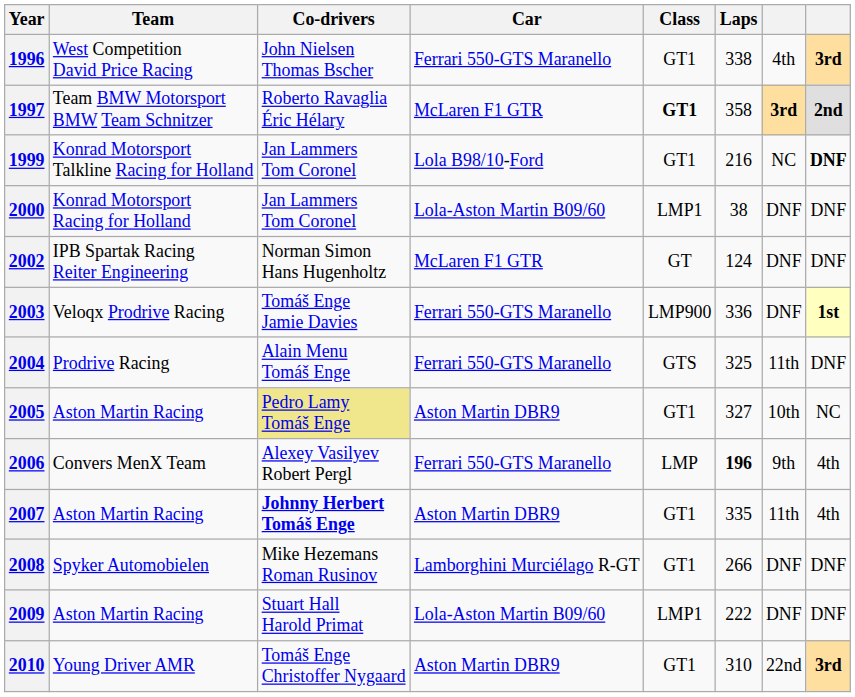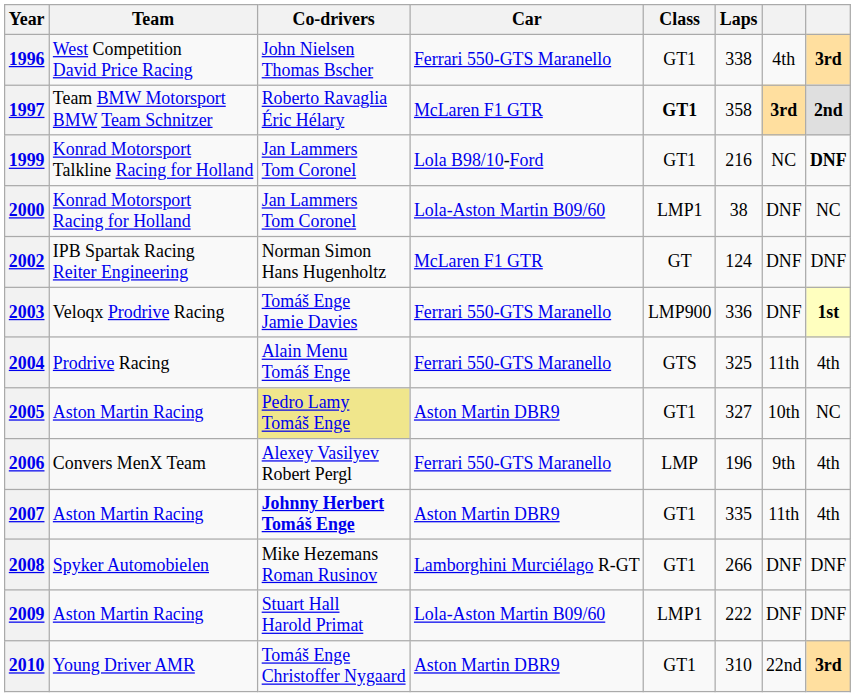2000 | column 8: DNF -> NC
2004 | column 8: DNF -> 4th
2006 | Laps: bold -> normal
